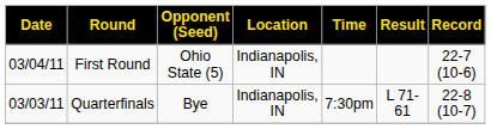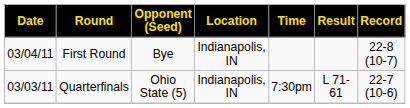First Round | Opponent (Seed): Ohio State (5) -> Bye
First Round | Record: 22-7 (10-6) -> 22-8 (10-7)
Quarterfinals | Opponent (Seed): Bye -> Ohio State (5)
Quarterfinals | Record: 22-8 (10-7) -> 22-7 (10-6)
